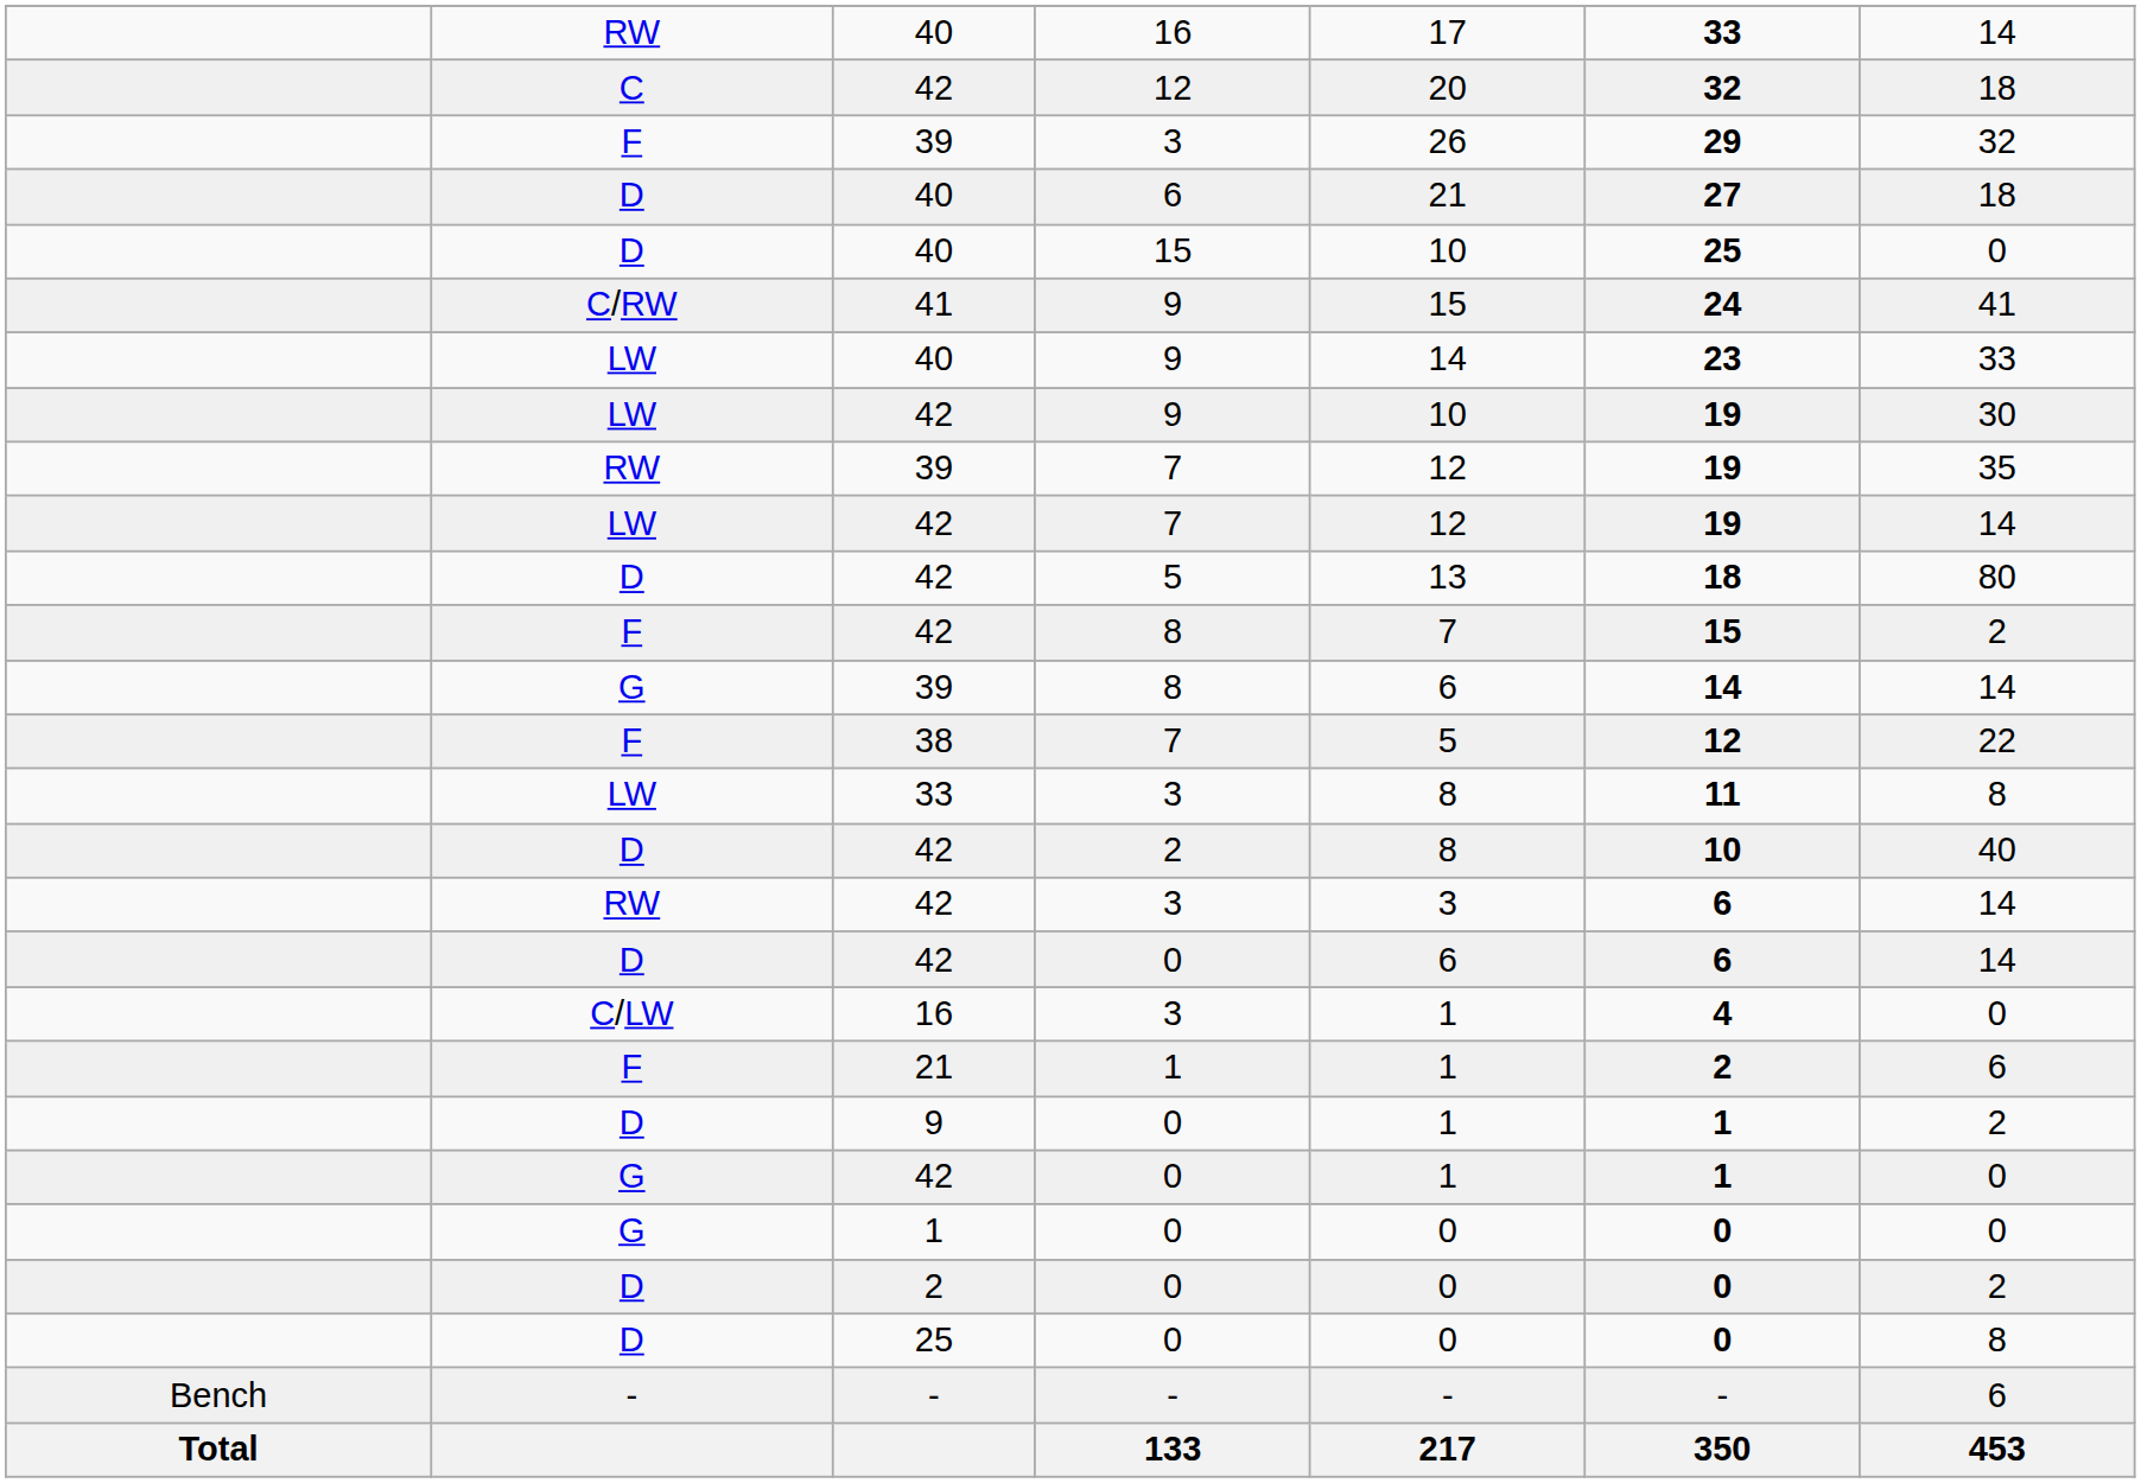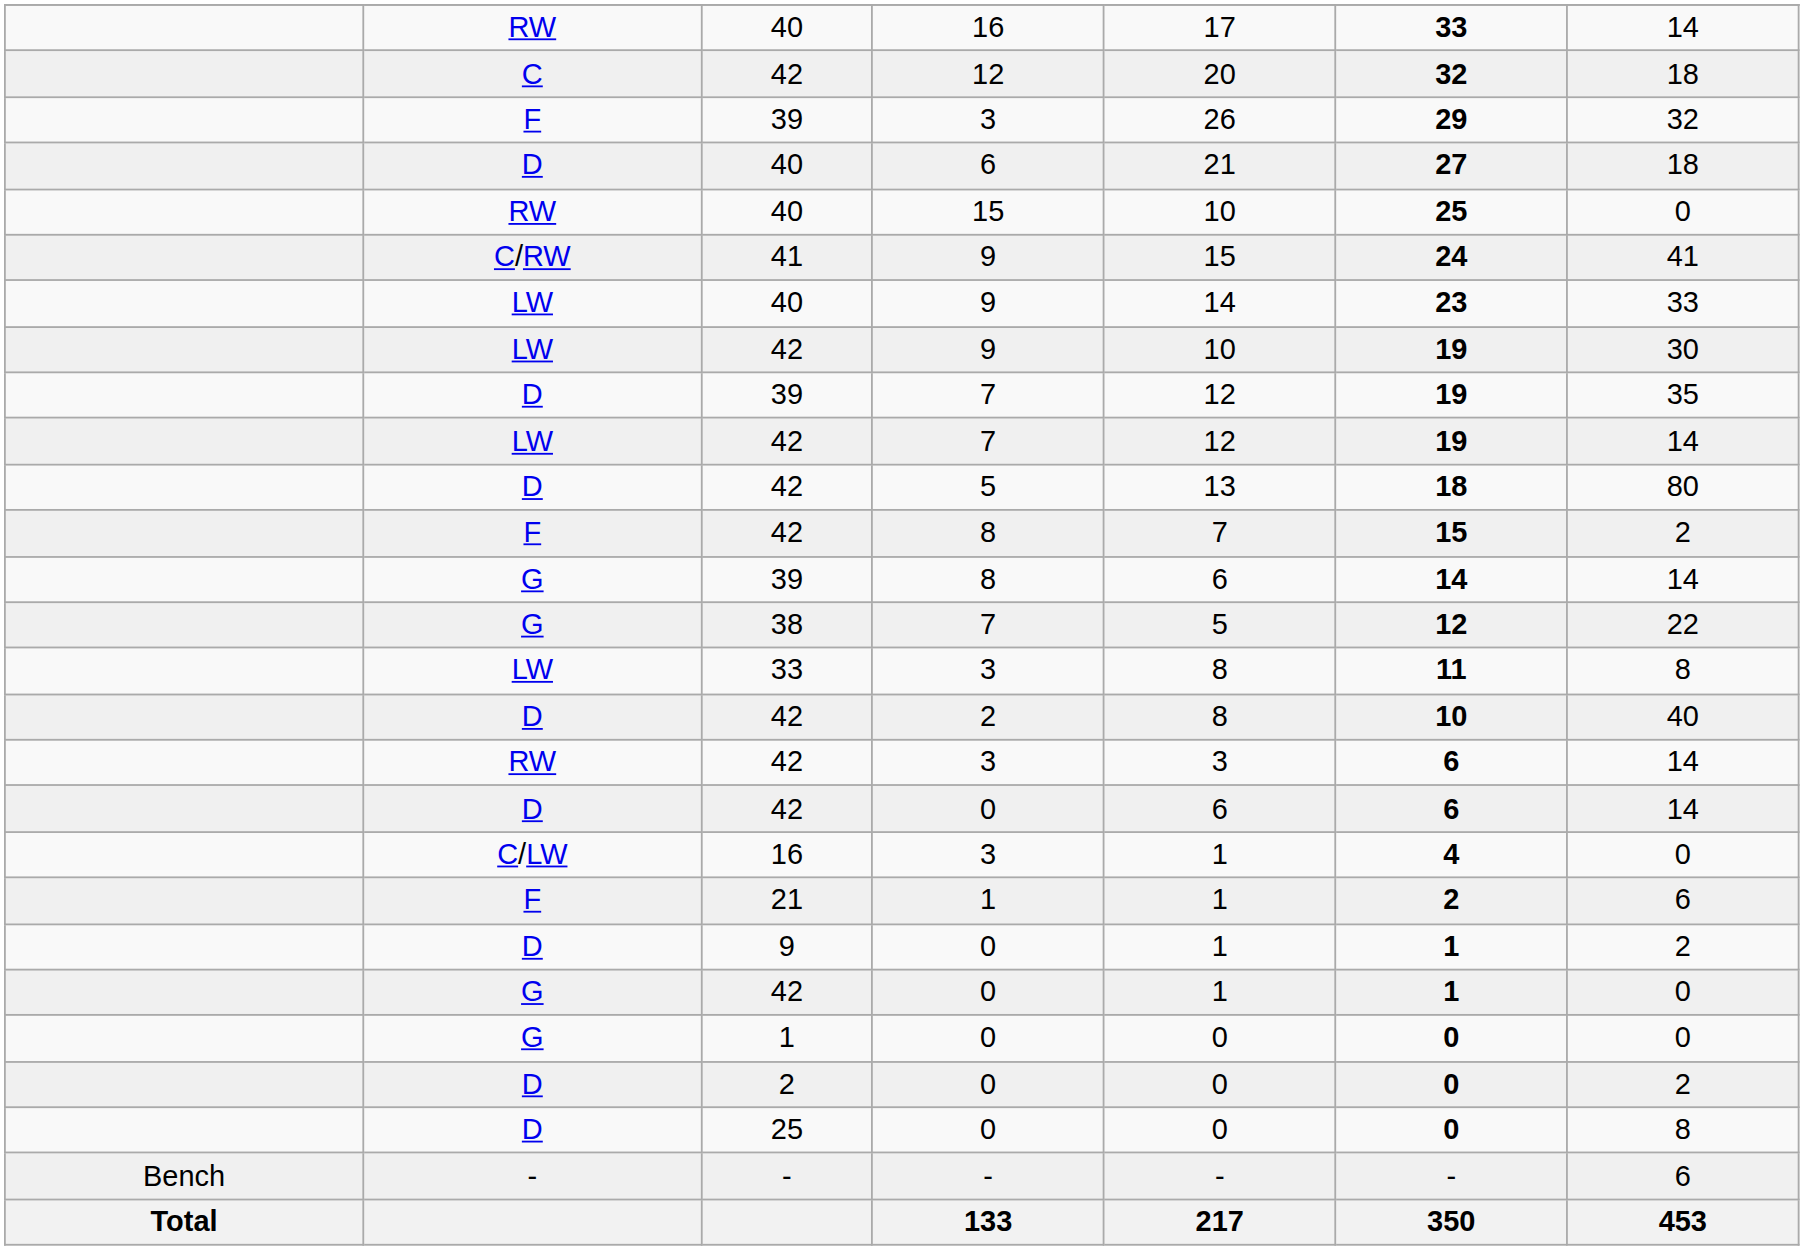40 / 15 | column 2: D -> RW
39 / 7 | column 2: RW -> D
38 | column 2: F -> G
